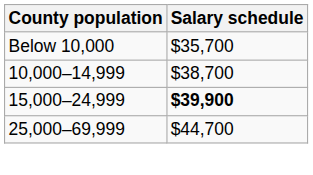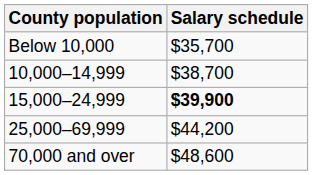25,000–69,999 | Salary schedule: $44,700 -> $44,200
+ row: 70,000 and over | $48,600
